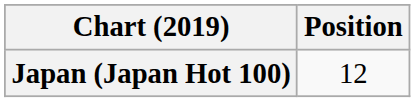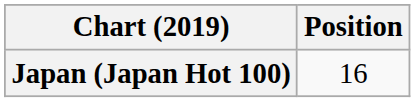Japan (Japan Hot 100) | Position: 12 -> 16
